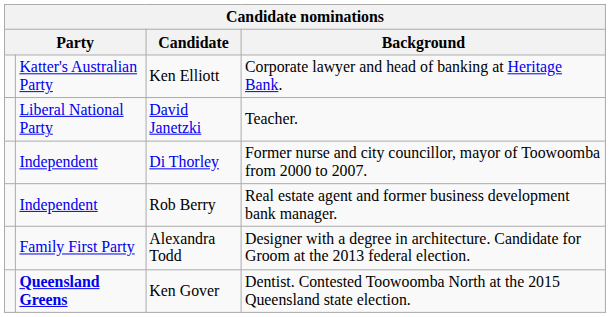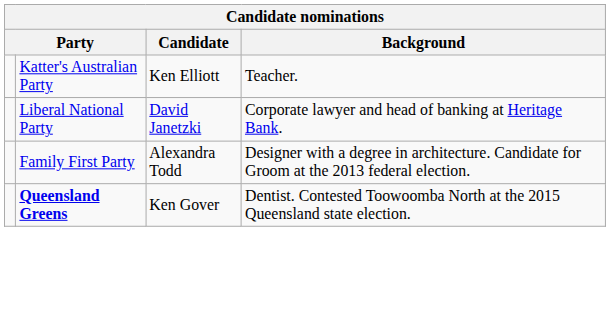Ken Elliott | Background: Corporate lawyer and head of banking at Heritage Bank. -> Teacher.
David Janetzki | Background: Teacher. -> Corporate lawyer and head of banking at Heritage Bank.
- row: Independent | Di Thorley | Former nurse and city councillor, mayor of Toowoomba from 2000 to 2007.
- row: Independent | Rob Berry | Real estate agent and former business development bank manager.
